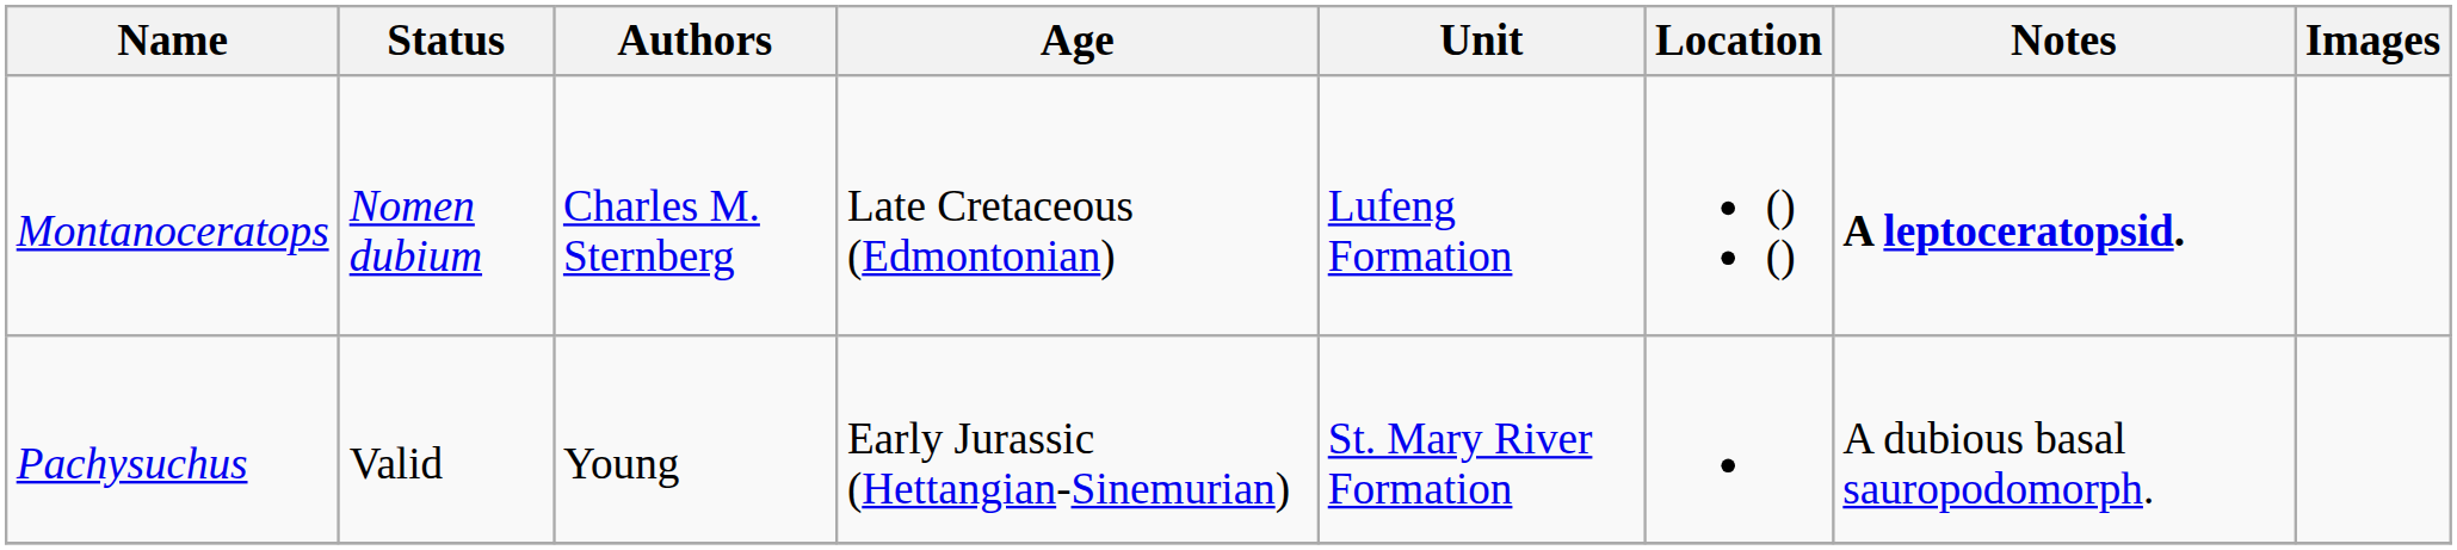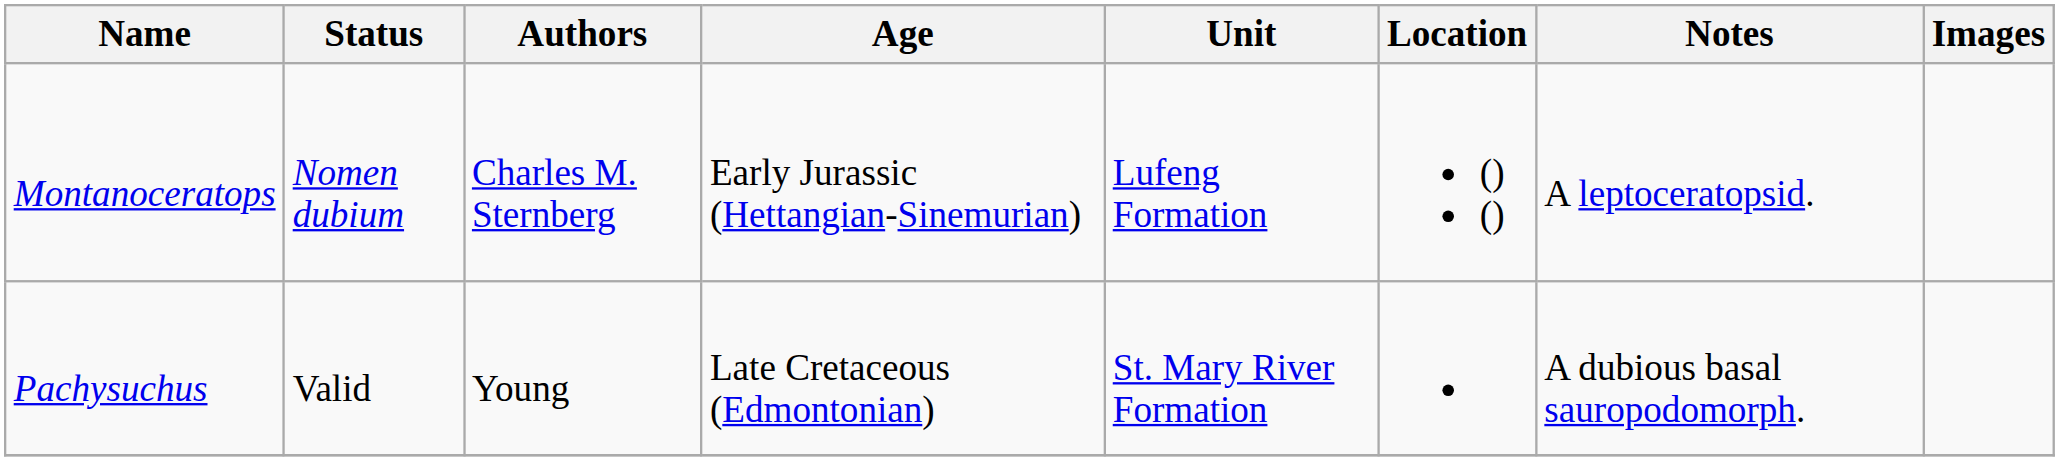Montanoceratops | Age: Late Cretaceous (Edmontonian) -> Early Jurassic (Hettangian-Sinemurian)
Montanoceratops | Notes: bold -> normal
Pachysuchus | Age: Early Jurassic (Hettangian-Sinemurian) -> Late Cretaceous (Edmontonian)
